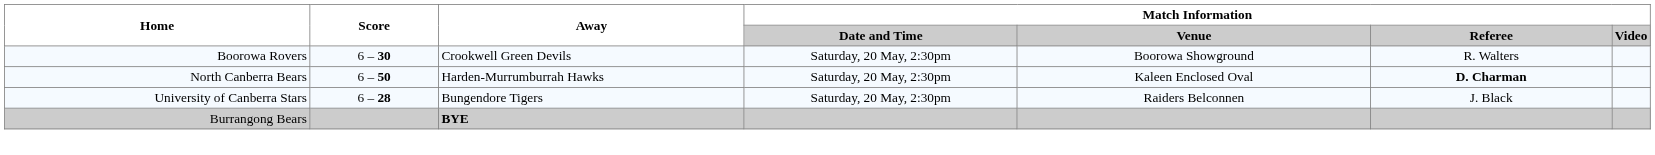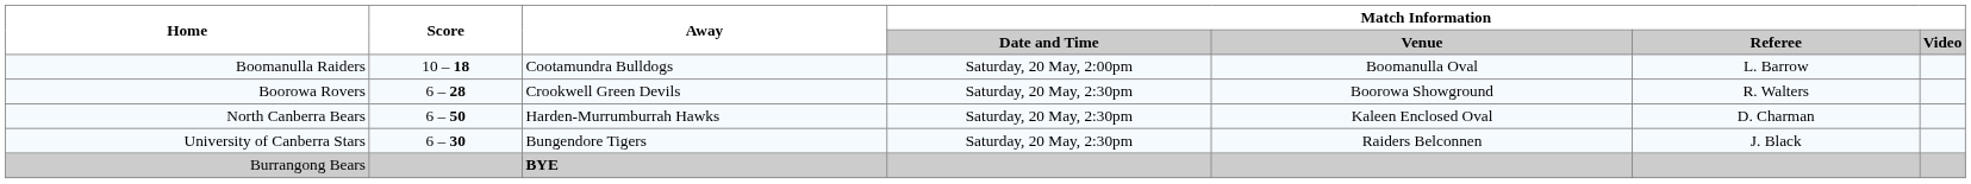+ row: Boomanulla Raiders | 10 – 18 | Cootamundra Bulldogs | Saturday, 20 May, 2:00pm | Boomanulla Oval | L. Barrow
Boorowa Rovers | Score: 6 – 30 -> 6 – 28
North Canberra Bears | Match Information / Referee: bold -> normal
University of Canberra Stars | Score: 6 – 28 -> 6 – 30
